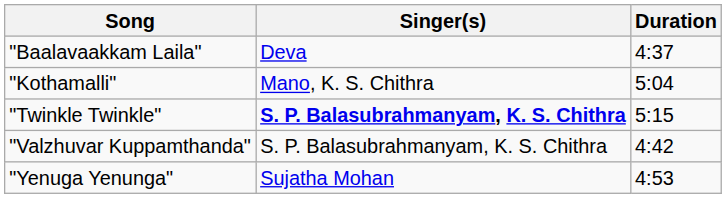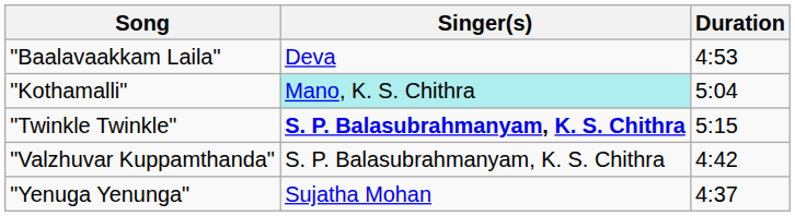"Baalavaakkam Laila" | Duration: 4:37 -> 4:53
"Kothamalli" | Singer(s): no background -> paleturquoise background
"Yenuga Yenunga" | Duration: 4:53 -> 4:37
